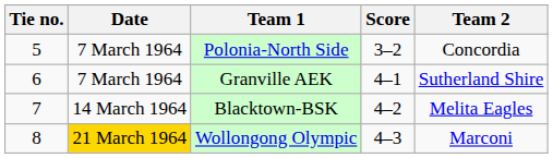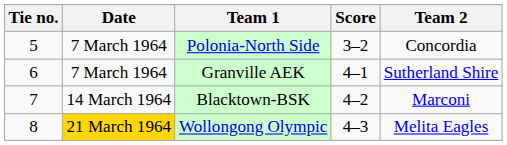Blacktown-BSK | Team 2: Melita Eagles -> Marconi
Wollongong Olympic | Team 2: Marconi -> Melita Eagles
